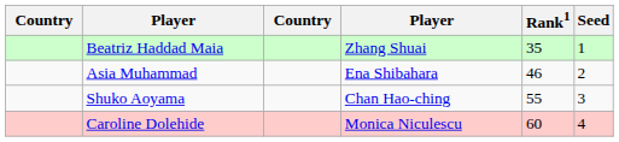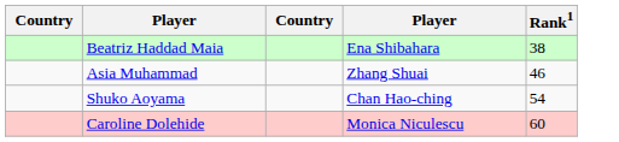- column: Seed | 1 | 2 | 3 | 4
Beatriz Haddad Maia | column 4: Zhang Shuai -> Ena Shibahara
Beatriz Haddad Maia | Rank1: 35 -> 38
Asia Muhammad | column 4: Ena Shibahara -> Zhang Shuai
Shuko Aoyama | Rank1: 55 -> 54
